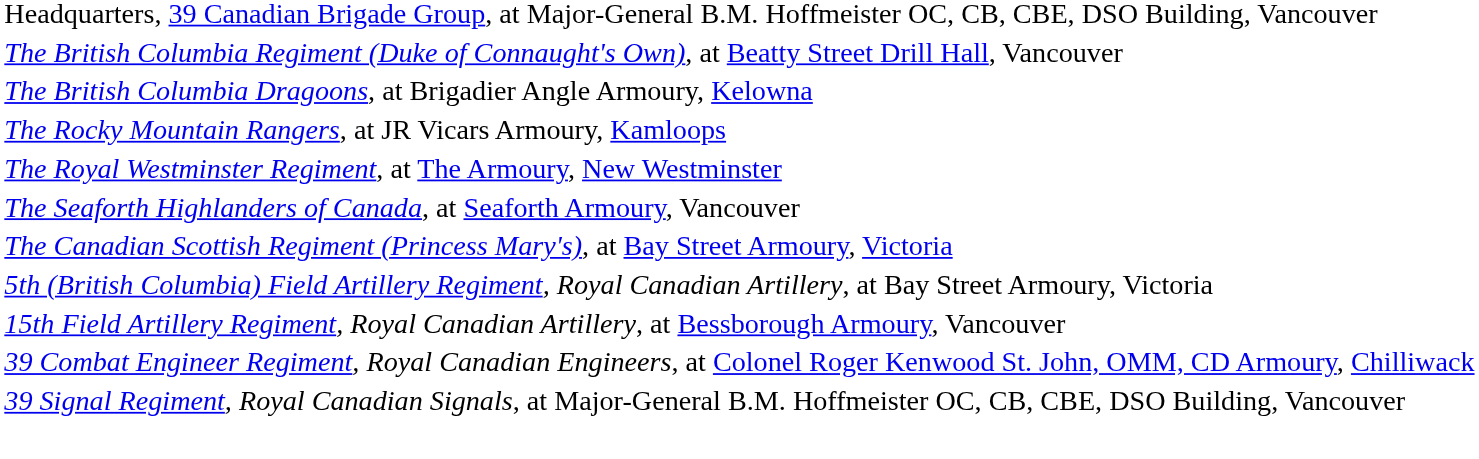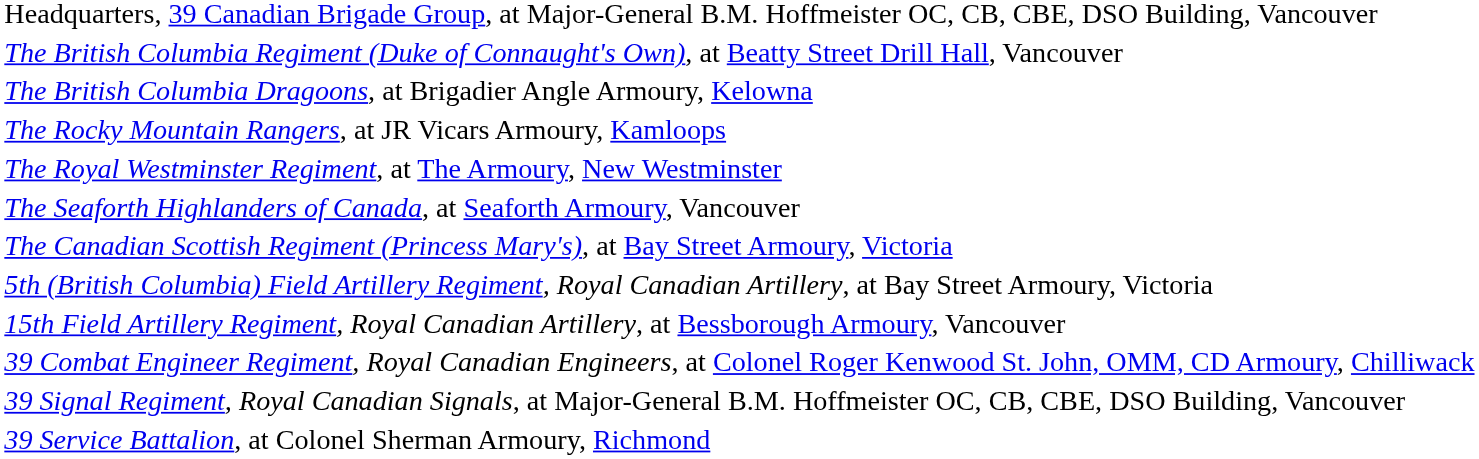+ row: 39 Service Battalion, at Colonel Sherman Armoury, Richmond
